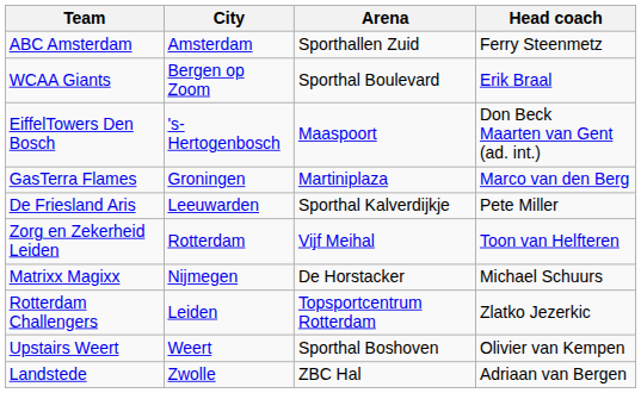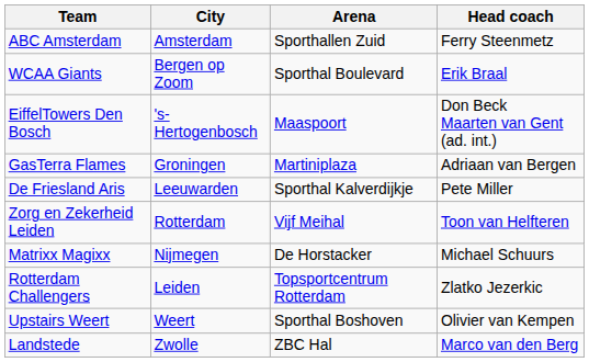GasTerra Flames | Head coach: Marco van den Berg -> Adriaan van Bergen
Landstede | Head coach: Adriaan van Bergen -> Marco van den Berg
